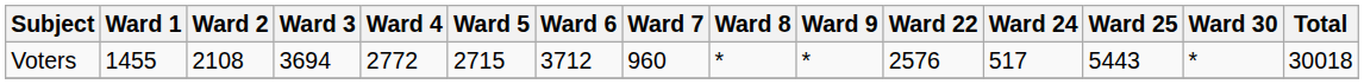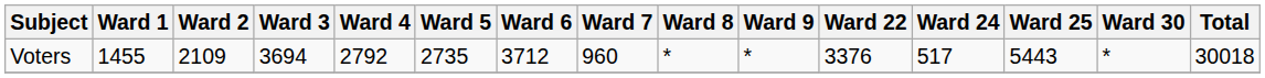Voters | Ward 2: 2108 -> 2109
Voters | Ward 4: 2772 -> 2792
Voters | Ward 5: 2715 -> 2735
Voters | Ward 22: 2576 -> 3376
